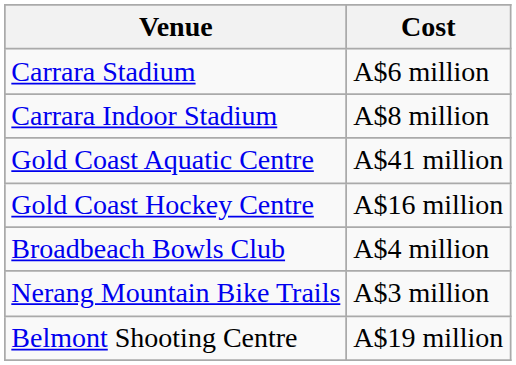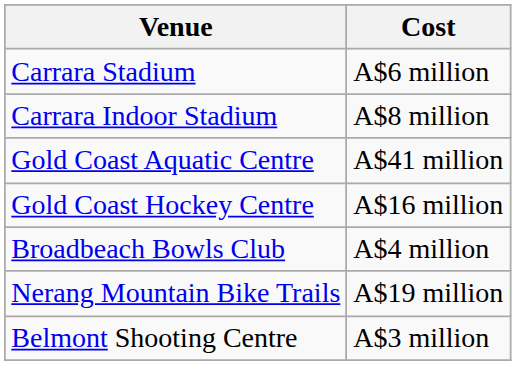Nerang Mountain Bike Trails | Cost: A$3 million -> A$19 million
Belmont Shooting Centre | Cost: A$19 million -> A$3 million
